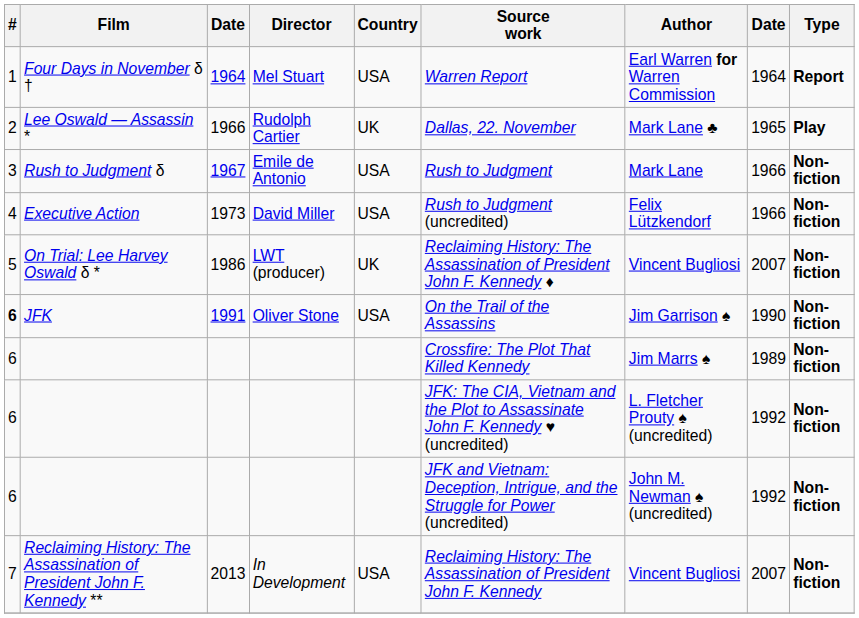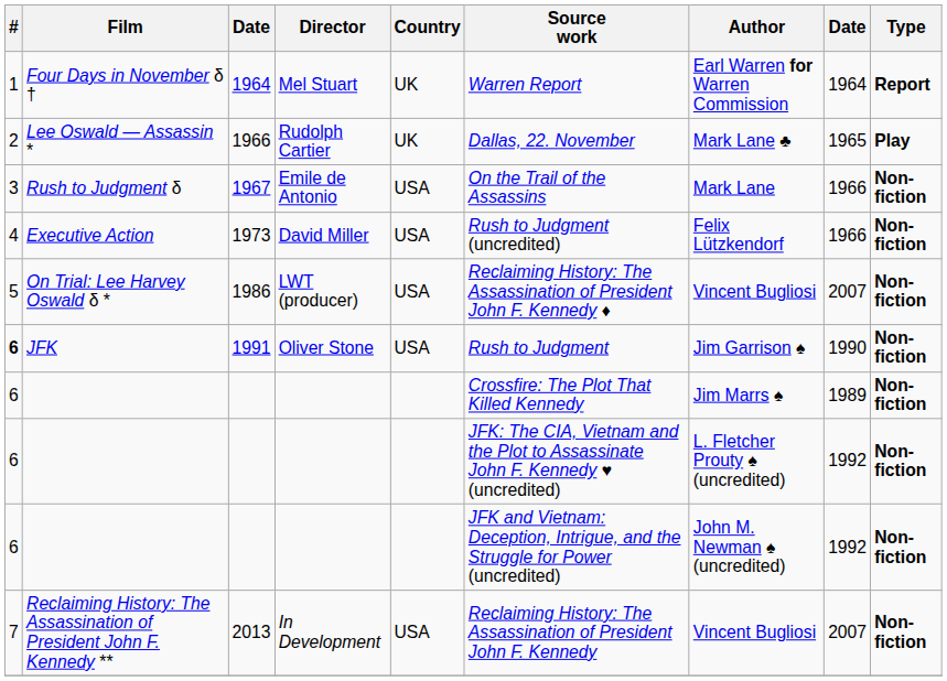Four Days in November δ † | Country: USA -> UK
Rush to Judgment δ | Source work: Rush to Judgment -> On the Trail of the Assassins
On Trial: Lee Harvey Oswald δ * | Country: UK -> USA
JFK | Source work: On the Trail of the Assassins -> Rush to Judgment
